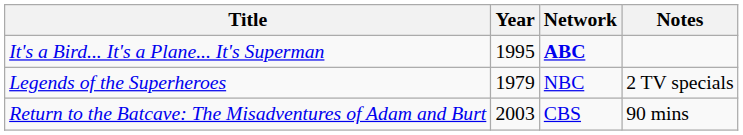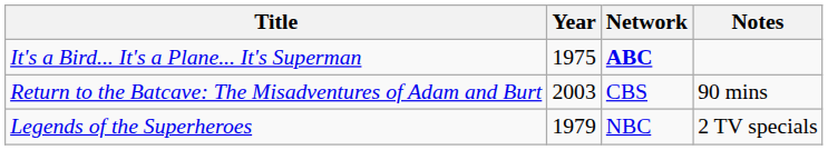It's a Bird... It's a Plane... It's Superman | Year: 1995 -> 1975
rows swapped: Legends of the Superheroes <-> Return to the Batcave: The Misadventures of Adam and Burt
